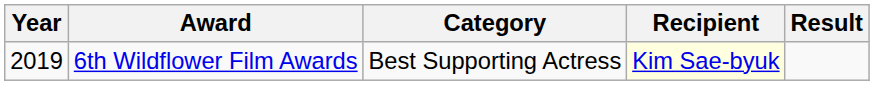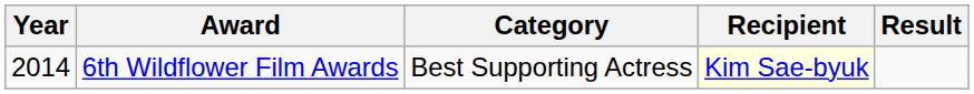6th Wildflower Film Awards | Year: 2019 -> 2014
